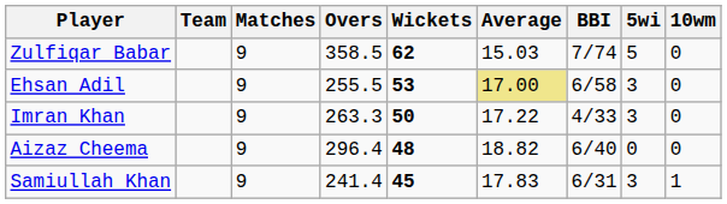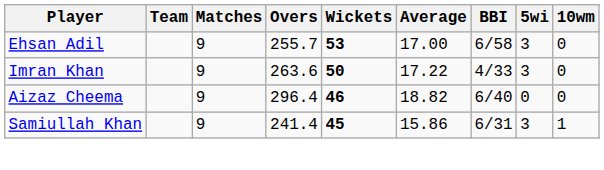- row: Zulfiqar Babar | 9 | 358.5 | 62 | 15.03 | 7/74 | 5 | 0
Ehsan Adil | Overs: 255.5 -> 255.7
Ehsan Adil | Average: khaki background -> no background
Imran Khan | Overs: 263.3 -> 263.6
Aizaz Cheema | Wickets: 48 -> 46
Samiullah Khan | Average: 17.83 -> 15.86
